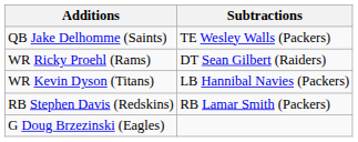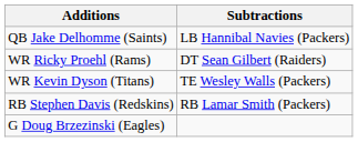QB Jake Delhomme (Saints) | Subtractions: TE Wesley Walls (Packers) -> LB Hannibal Navies (Packers)
WR Kevin Dyson (Titans) | Subtractions: LB Hannibal Navies (Packers) -> TE Wesley Walls (Packers)
